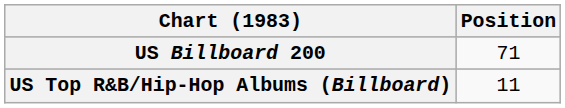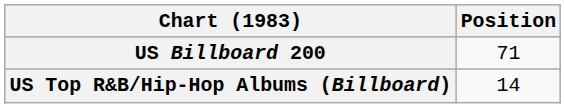US Top R&B/Hip-Hop Albums (Billboard) | Position: 11 -> 14
